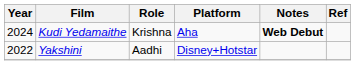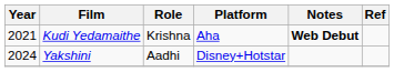Kudi Yedamaithe | Year: 2024 -> 2021
Yakshini | Year: 2022 -> 2024
